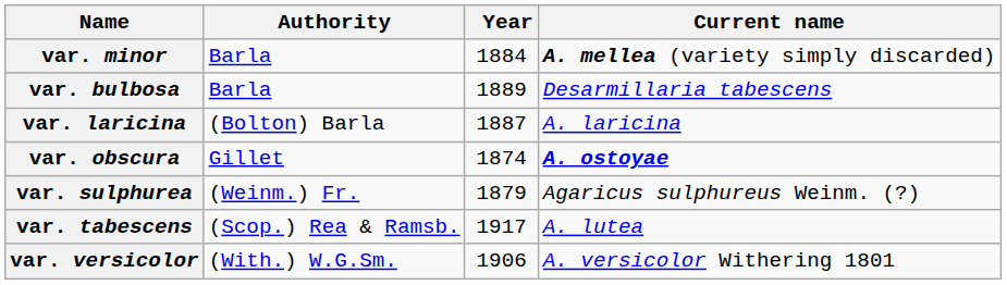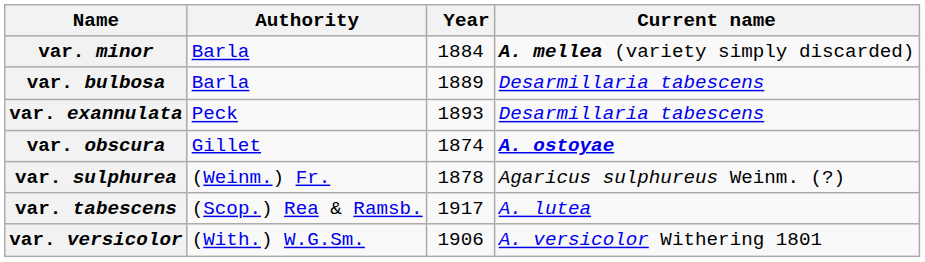+ row: var. exannulata | Peck | 1893 | Desarmillaria tabescens
- row: var. laricina | (Bolton) Barla | 1887 | A. laricina
var. sulphurea | Year: 1879 -> 1878
